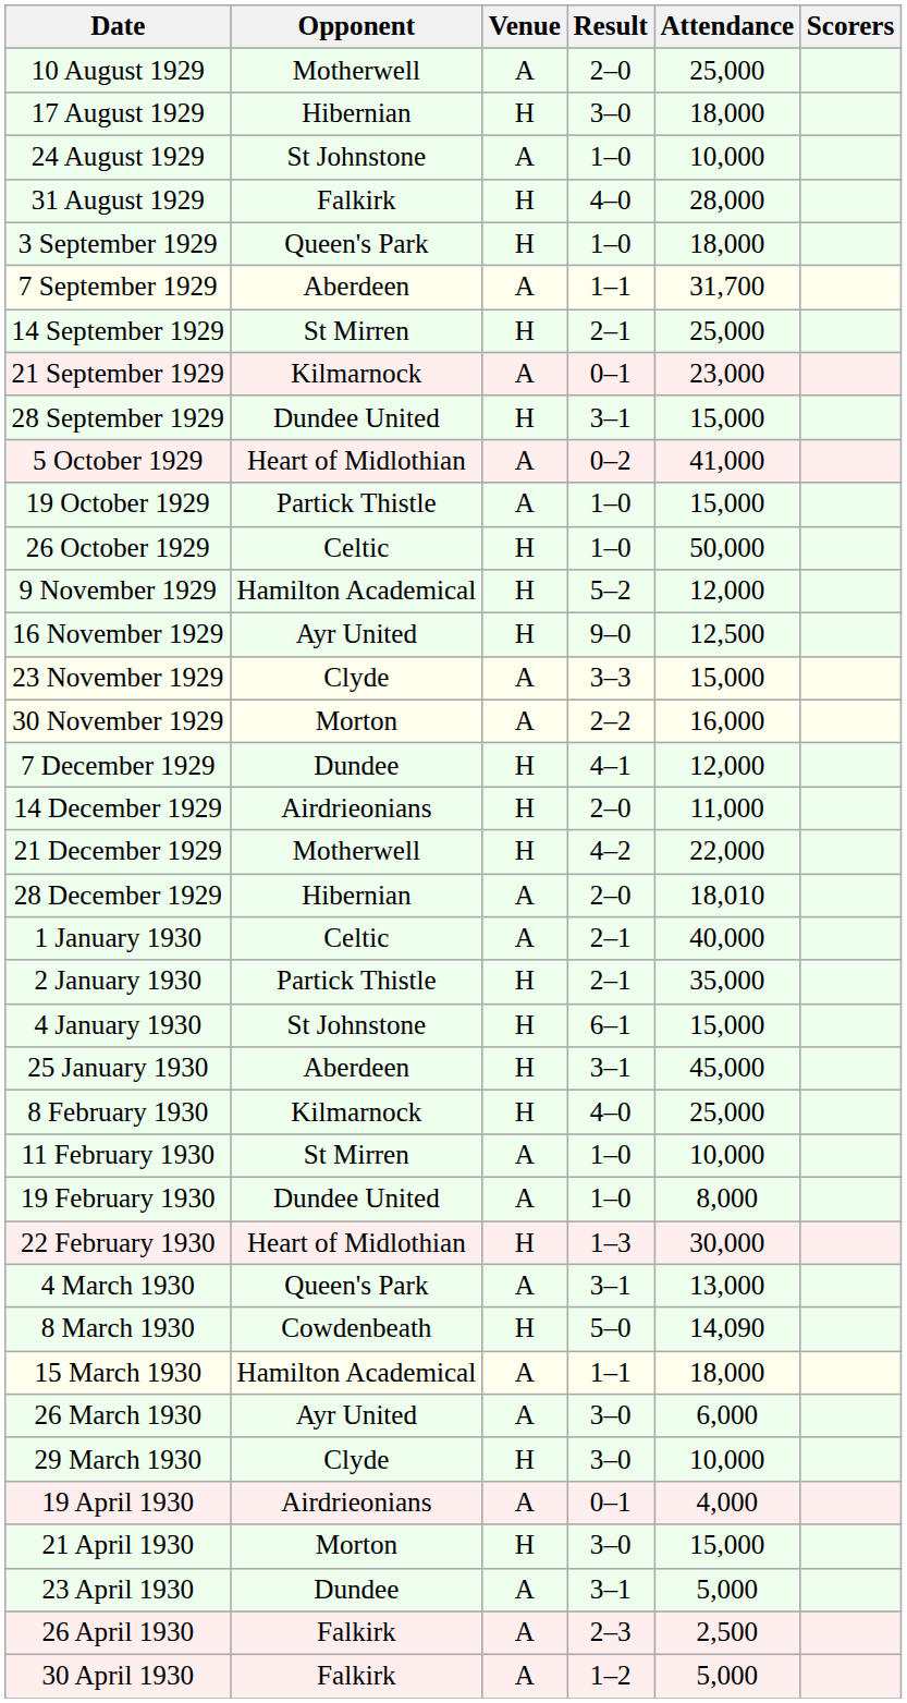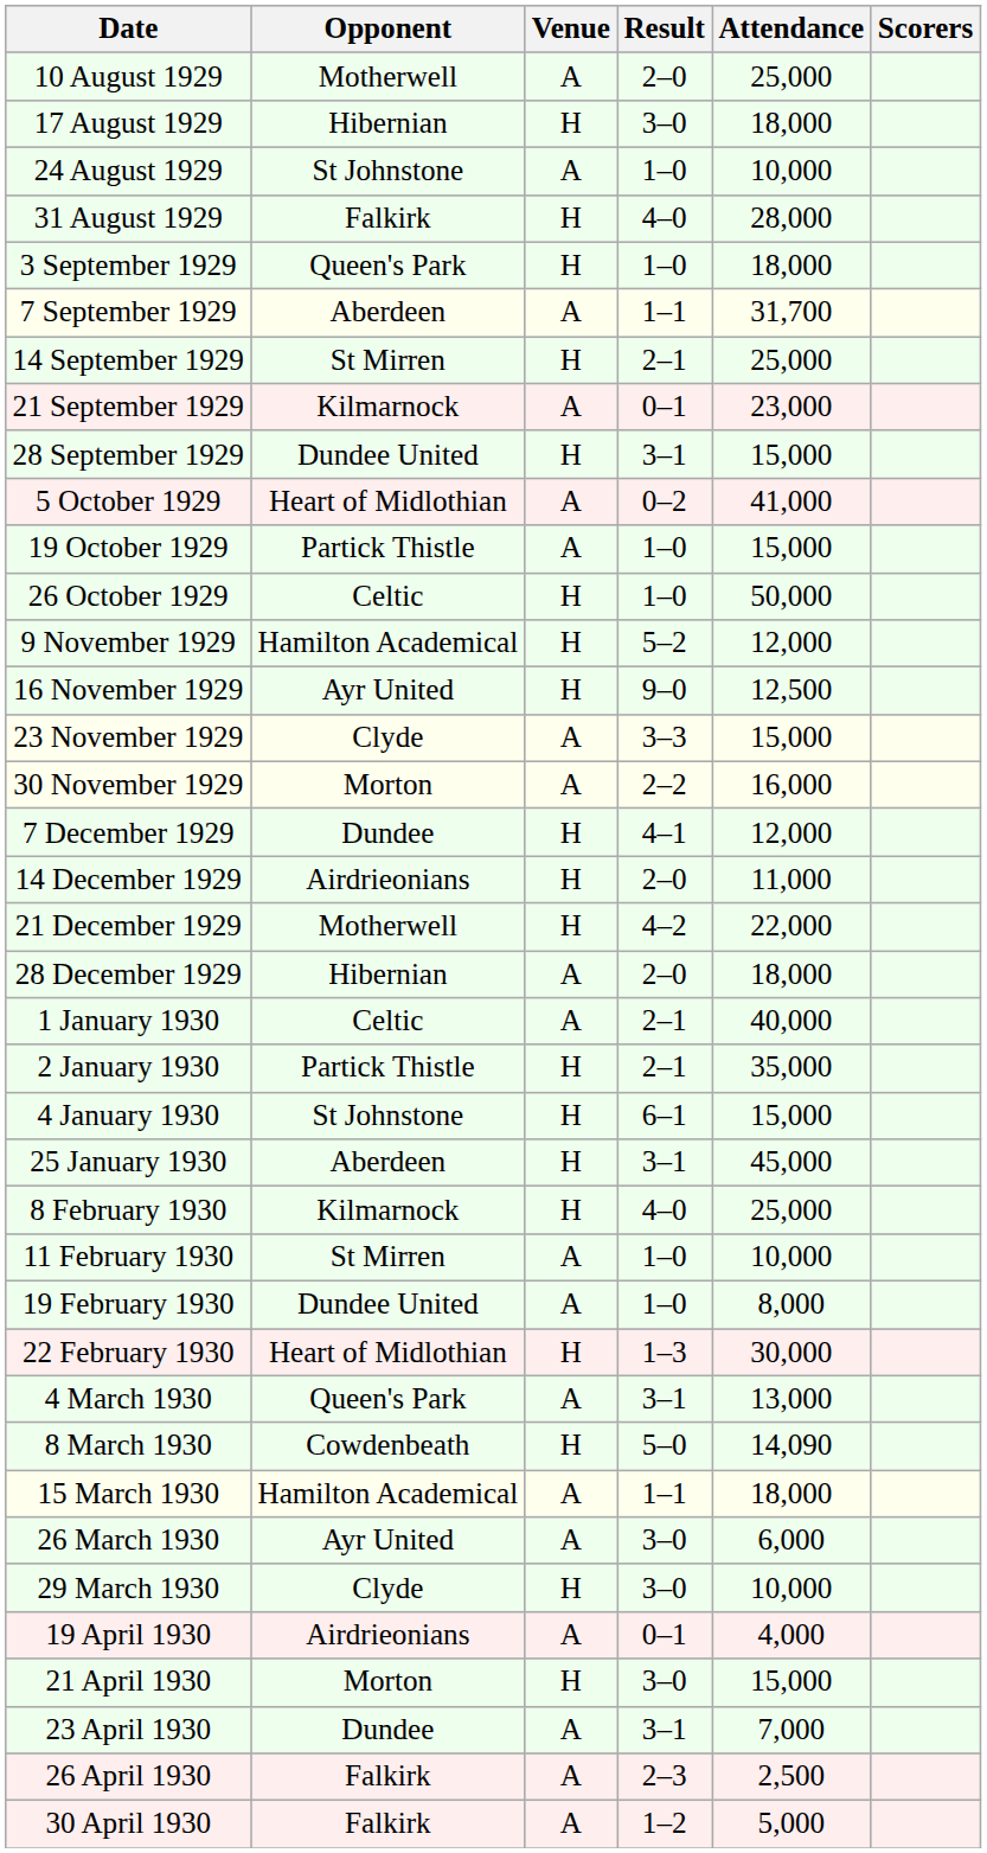28 December 1929 | Attendance: 18,010 -> 18,000
23 April 1930 | Attendance: 5,000 -> 7,000
